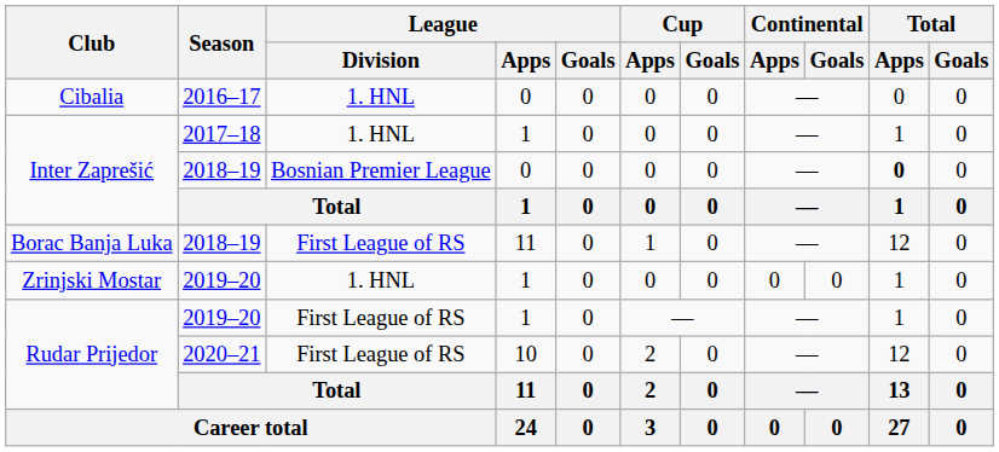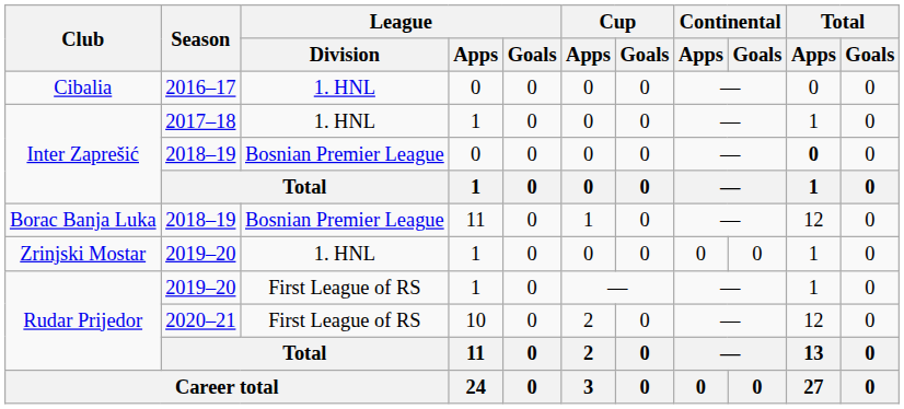Borac Banja Luka | League / Division: First League of RS -> Bosnian Premier League
